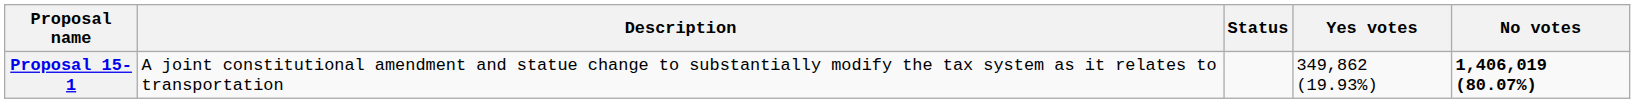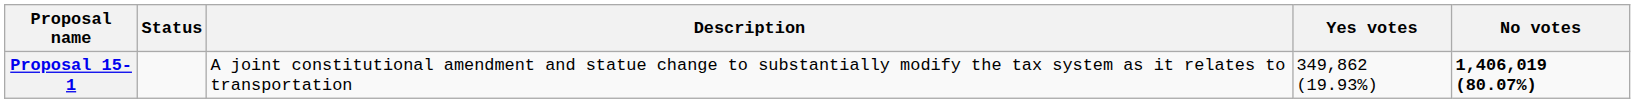columns swapped: Description <-> Status
